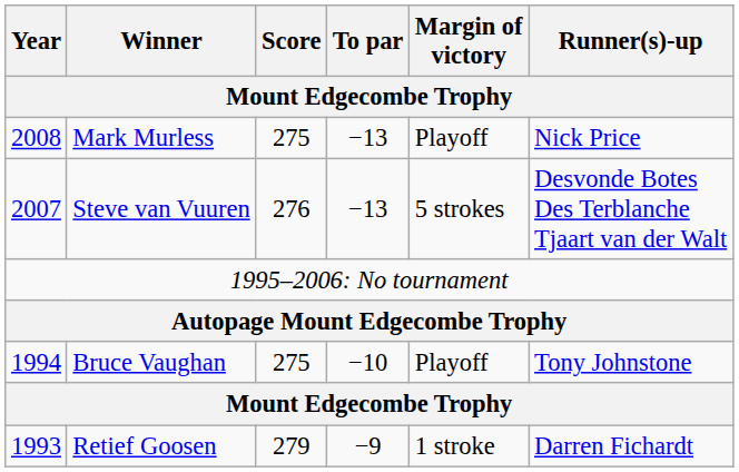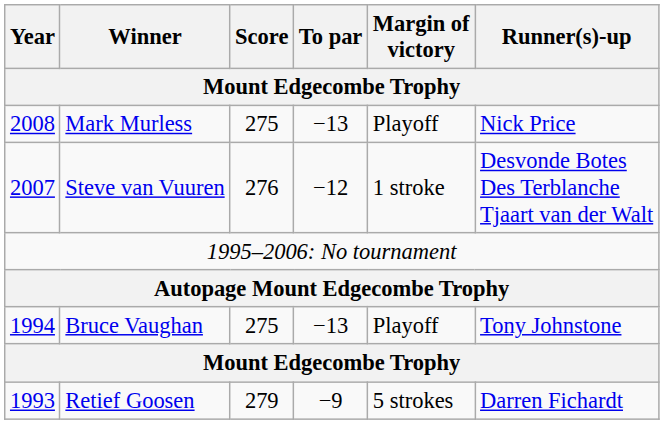Steve van Vuuren | To par: −13 -> −12
Steve van Vuuren | Margin of victory: 5 strokes -> 1 stroke
Bruce Vaughan | To par: −10 -> −13
Retief Goosen | Margin of victory: 1 stroke -> 5 strokes
